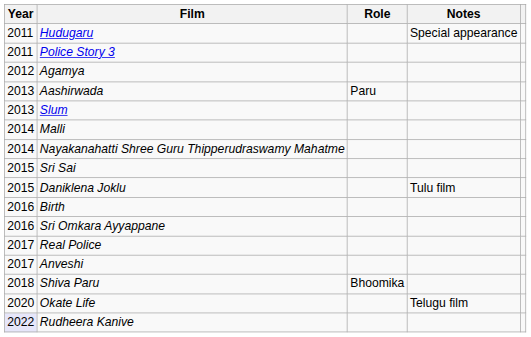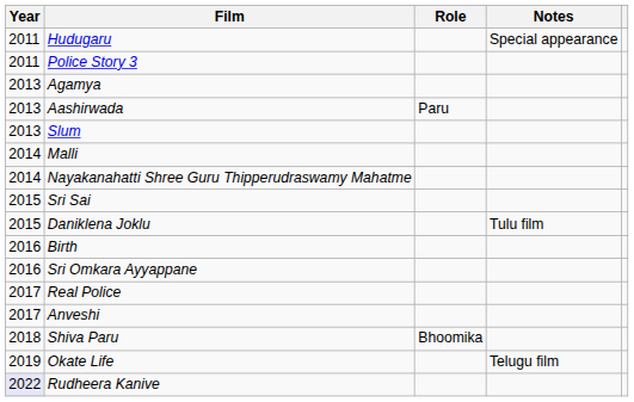Agamya | Year: 2012 -> 2013
Okate Life | Year: 2020 -> 2019
